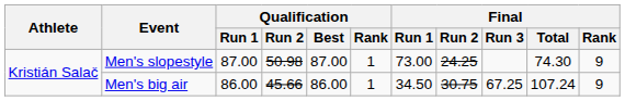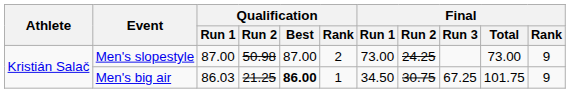Men's slopestyle | Qualification / Rank: 1 -> 2
Men's slopestyle | Final / Total: 74.30 -> 73.00
Men's big air | Qualification / Run 1: 86.00 -> 86.03
Men's big air | Qualification / Run 2: 45.66 -> 21.25
Men's big air | Qualification / Best: normal -> bold
Men's big air | Final / Total: 107.24 -> 101.75
